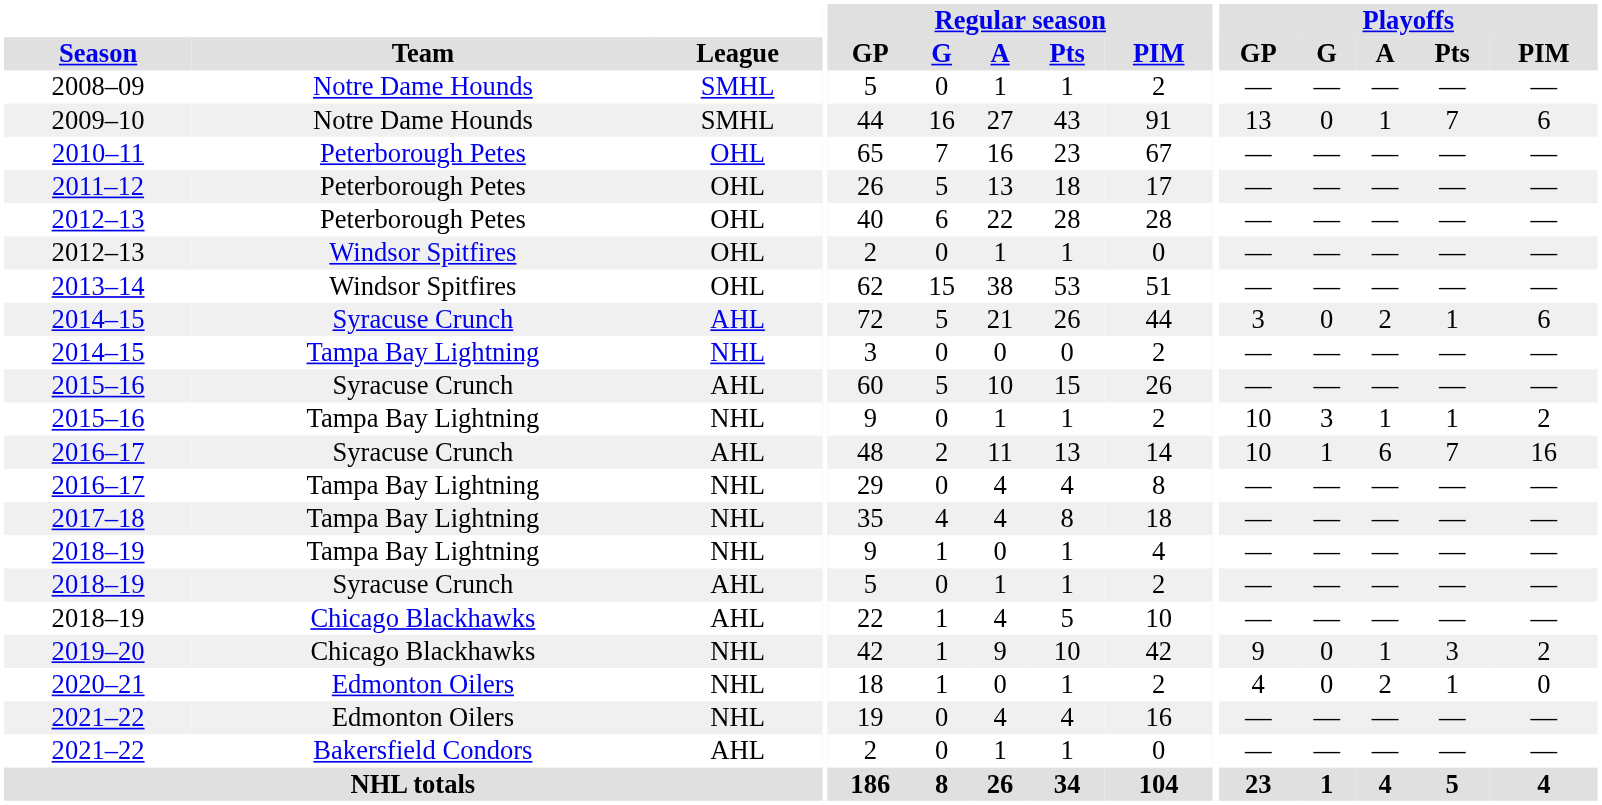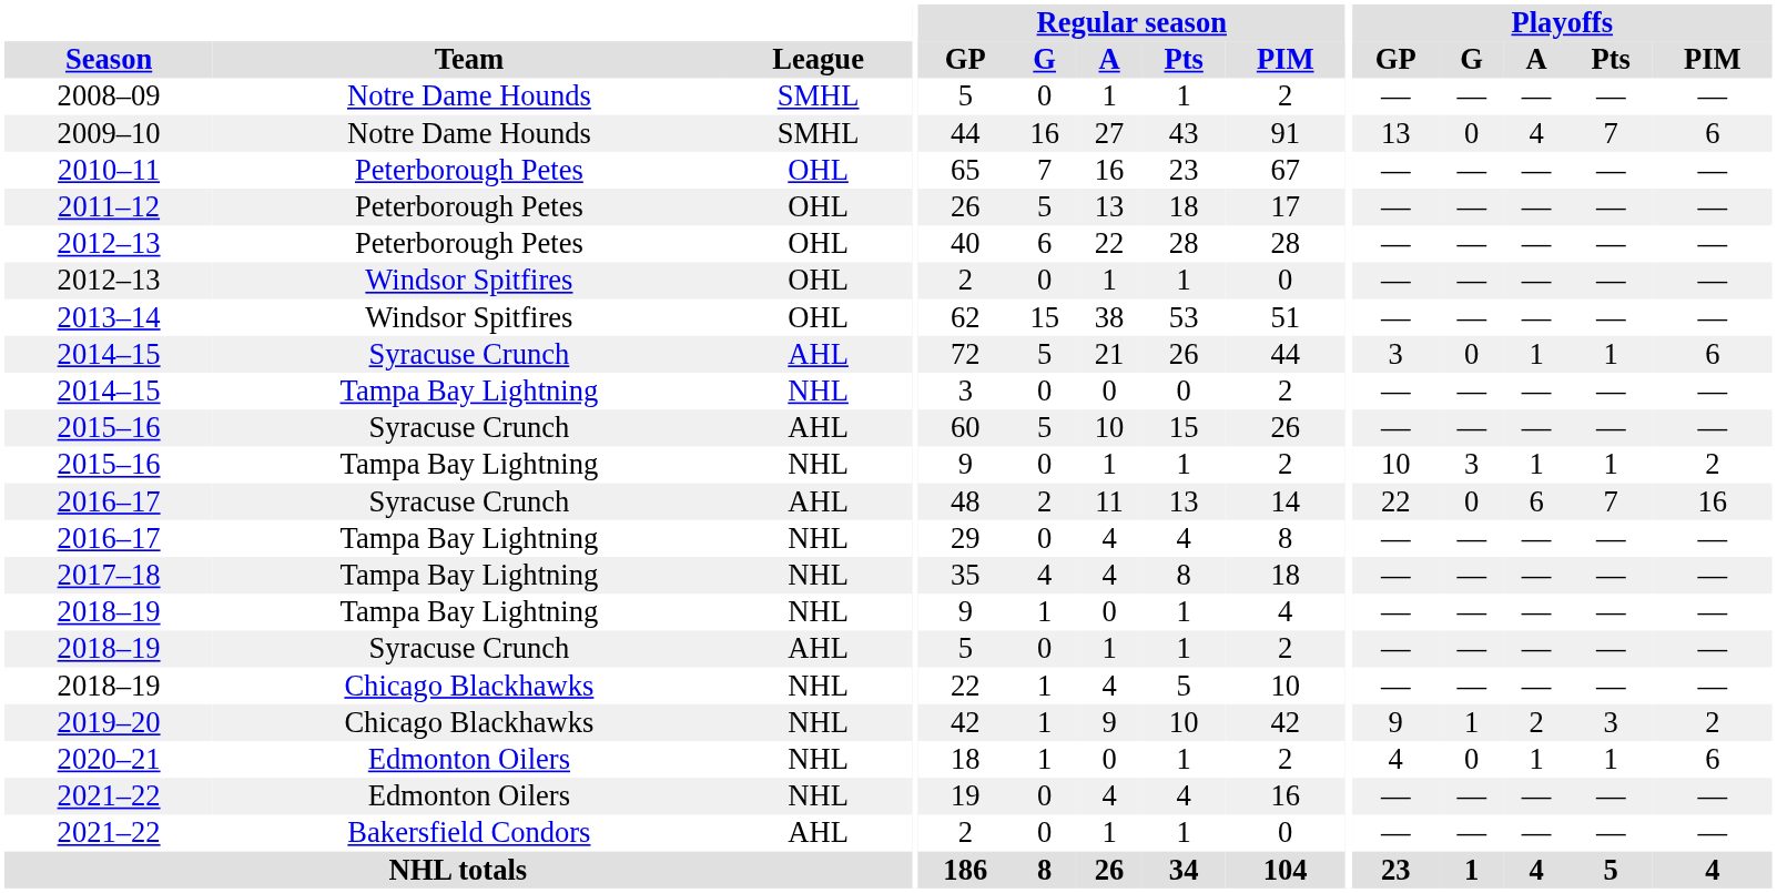2009–10 | Playoffs / A: 1 -> 4
2014–15 / Syracuse Crunch | Playoffs / A: 2 -> 1
2016–17 / Syracuse Crunch | Playoffs / GP: 10 -> 22
2016–17 / Syracuse Crunch | Playoffs / G: 1 -> 0
2018–19 / Chicago Blackhawks | League: AHL -> NHL
2019–20 | Playoffs / G: 0 -> 1
2019–20 | Playoffs / A: 1 -> 2
2020–21 | Playoffs / A: 2 -> 1
2020–21 | Playoffs / PIM: 0 -> 6
